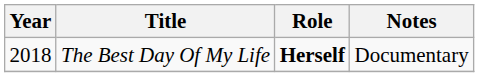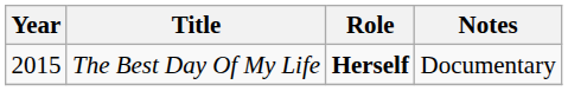The Best Day Of My Life | Year: 2018 -> 2015
